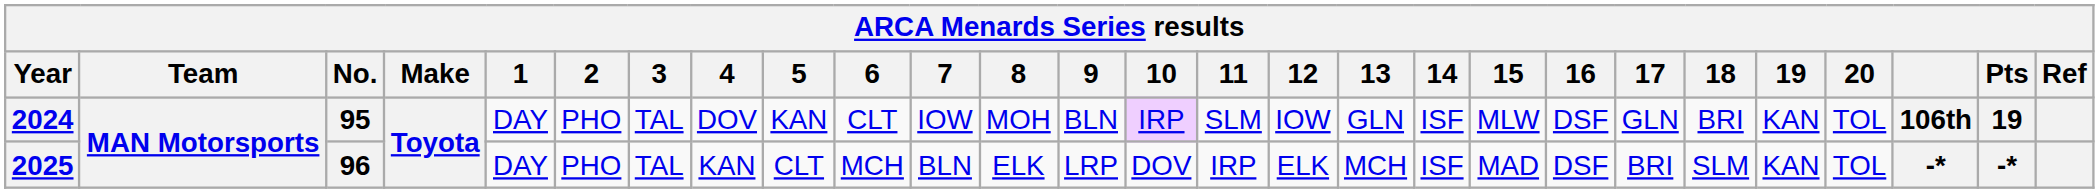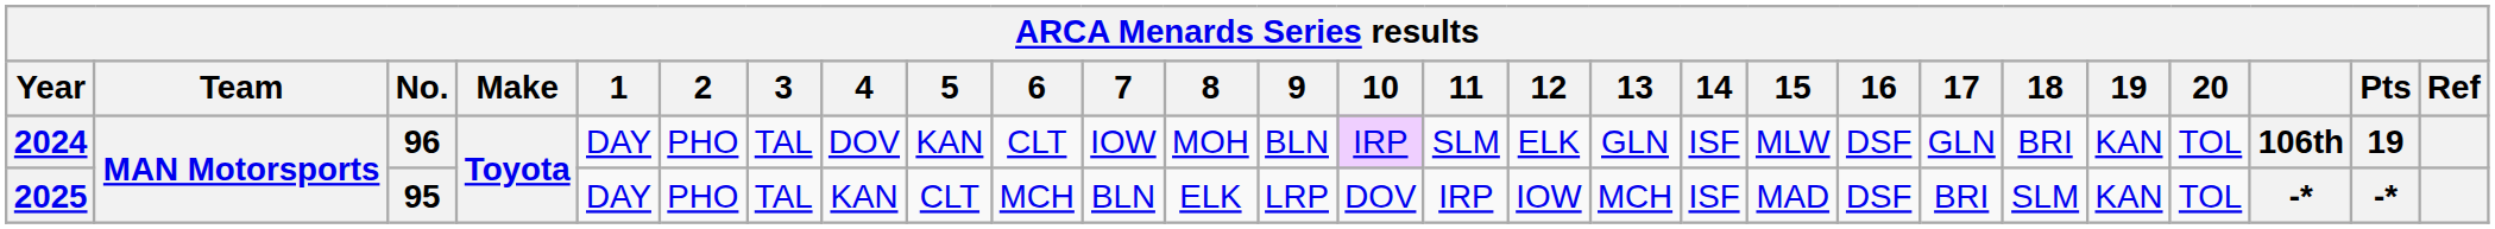2024 | No.: 95 -> 96
2024 | 12: IOW -> ELK
2025 | No.: 96 -> 95
2025 | 12: ELK -> IOW
